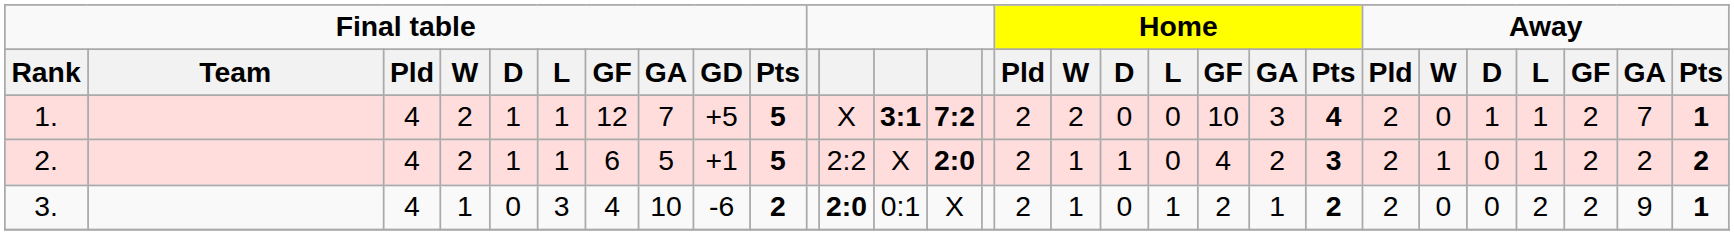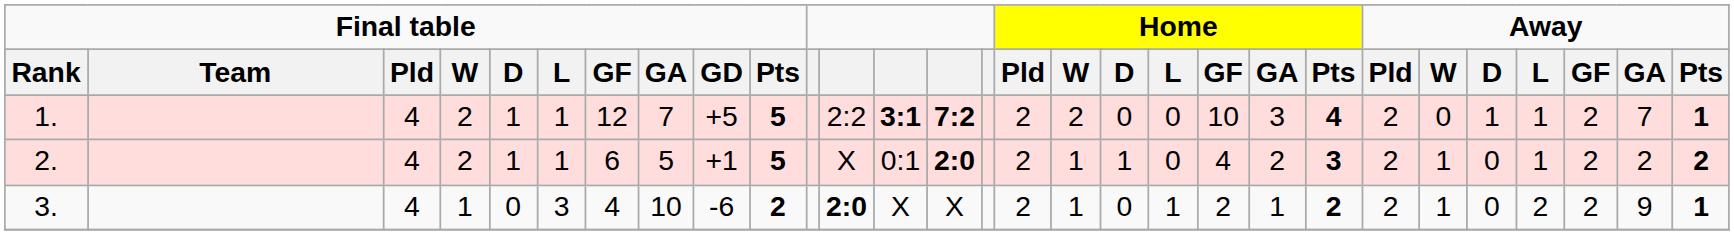1. | column 12: X -> 2:2
2. | column 12: 2:2 -> X
2. | column 13: X -> 0:1
3. | column 13: 0:1 -> X
3. | Away / W: 0 -> 1
